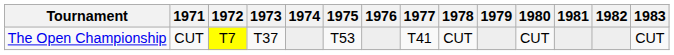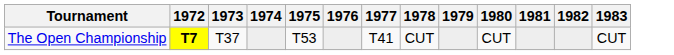- column: 1971 | CUT
The Open Championship | 1972: normal -> bold
